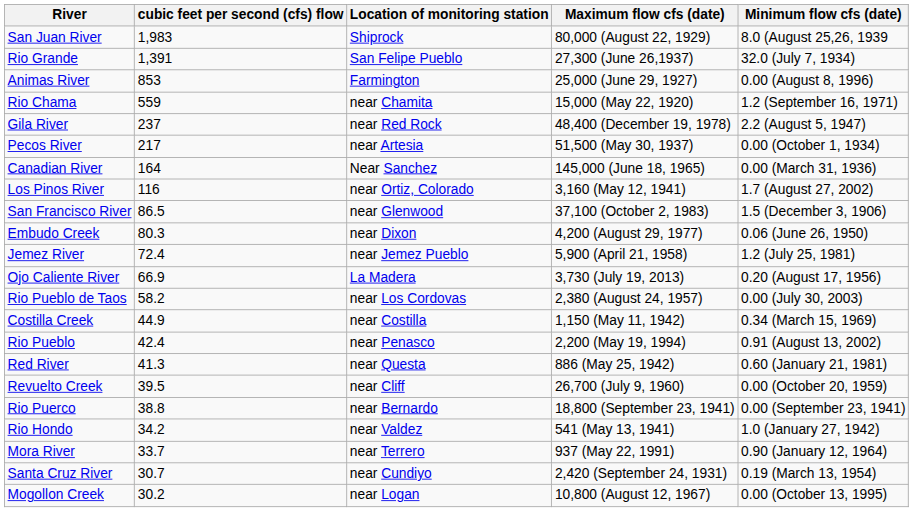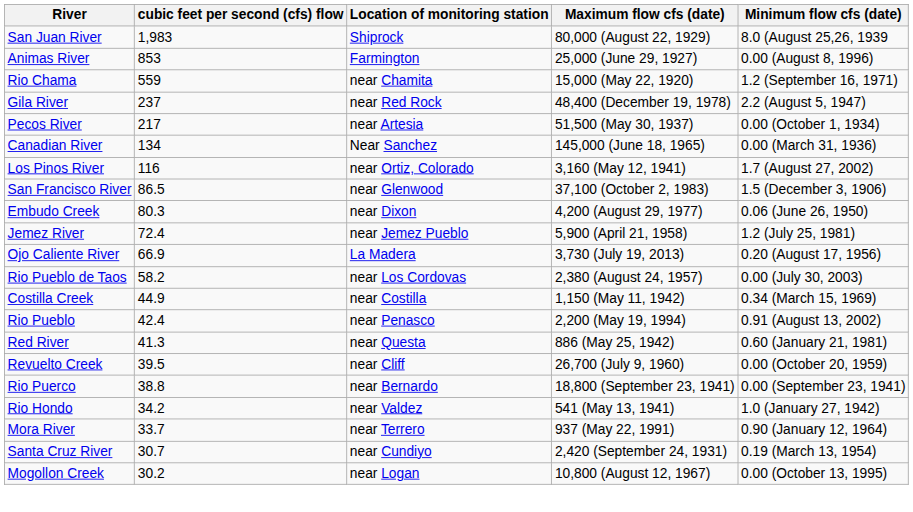- row: Rio Grande | 1,391 | San Felipe Pueblo | 27,300 (June 26,1937) | 32.0 (July 7, 1934)
Canadian River | cubic feet per second (cfs) flow: 164 -> 134
